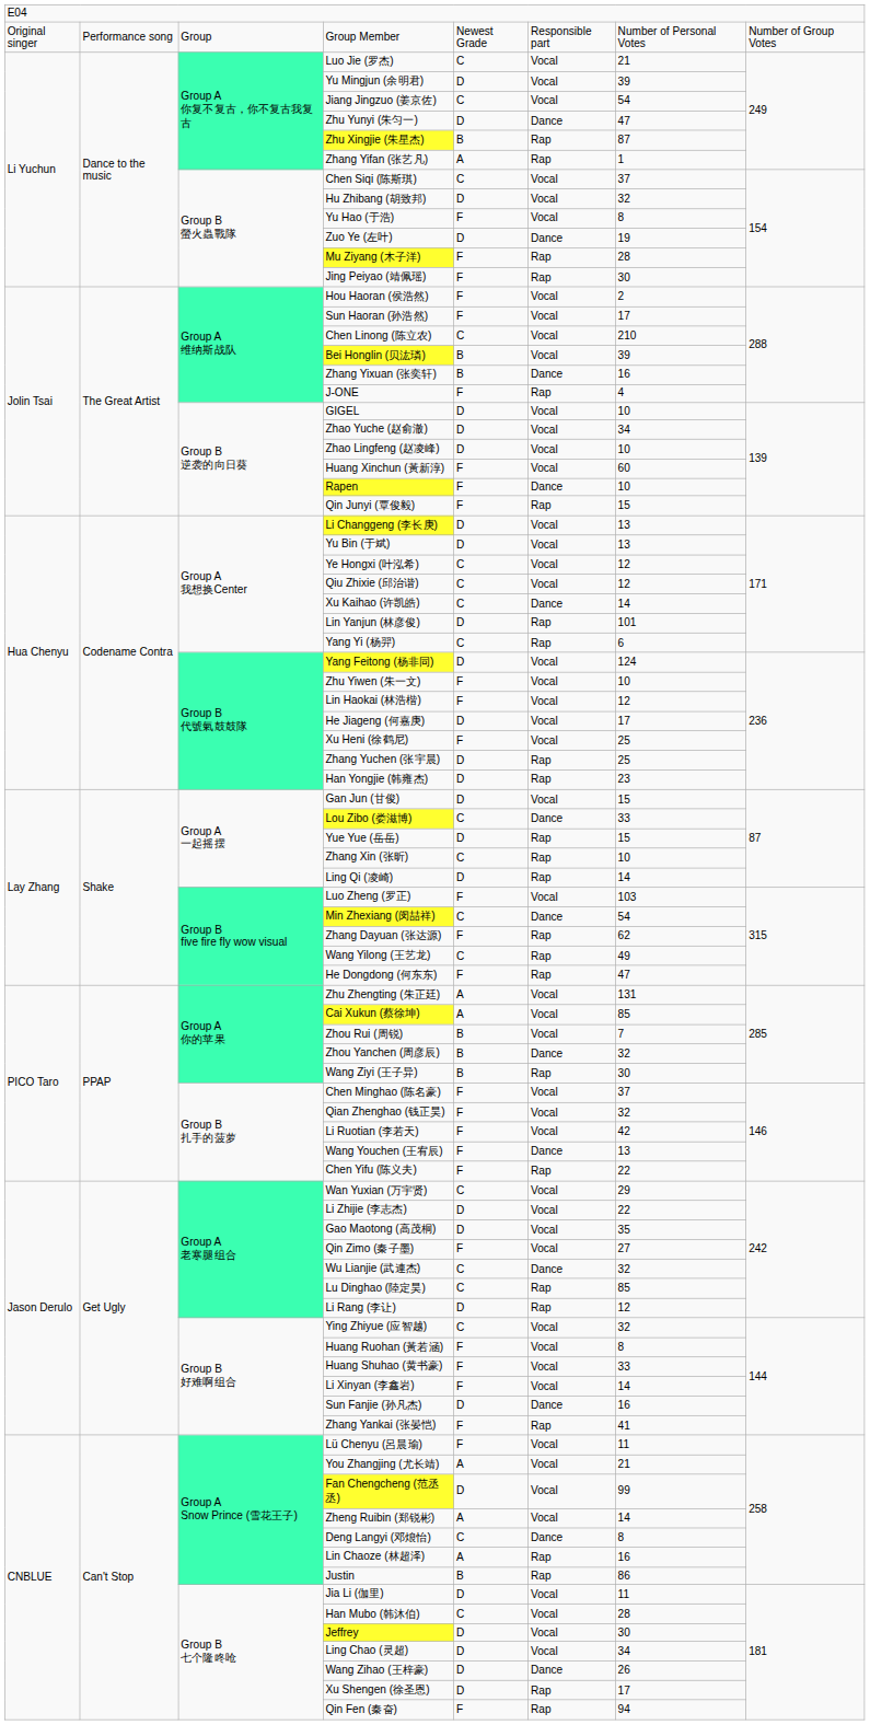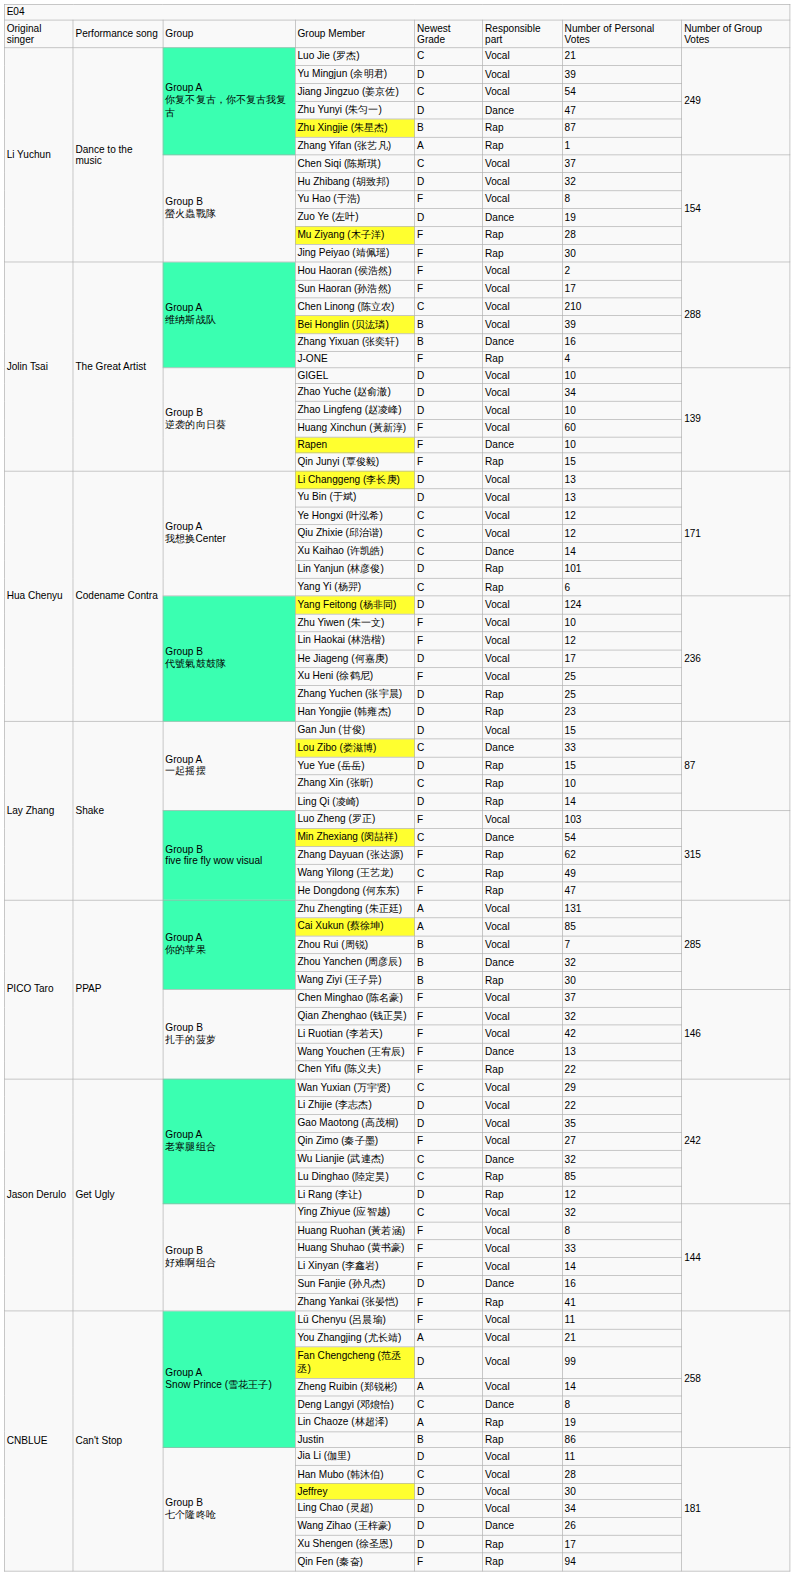Lin Chaoze (林超泽) | column 7: 16 -> 19
